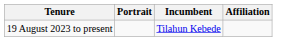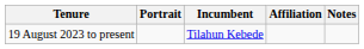+ column: Notes
